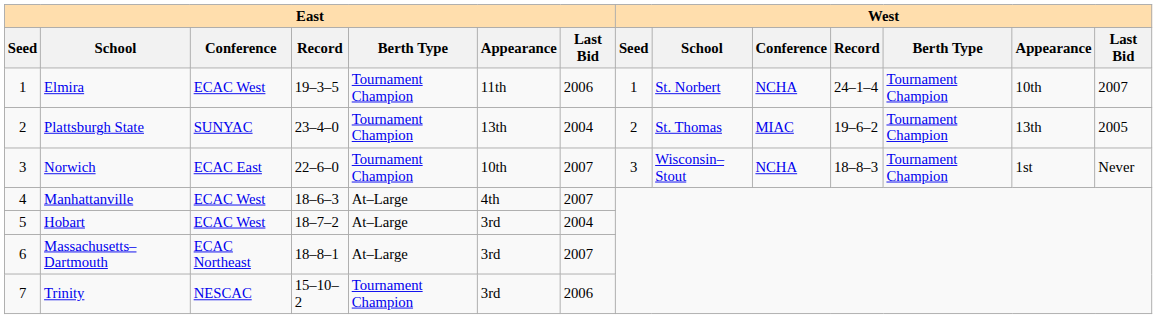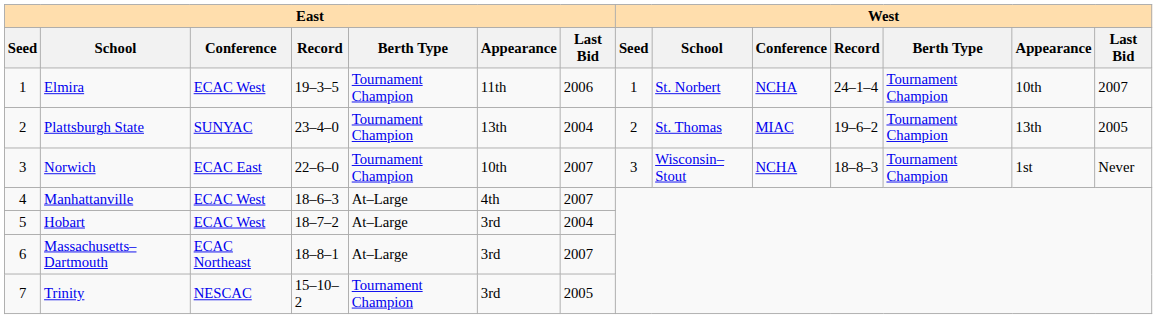Trinity | East / Last Bid: 2006 -> 2005
